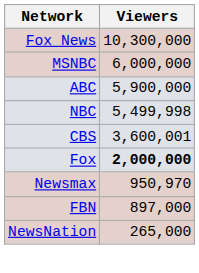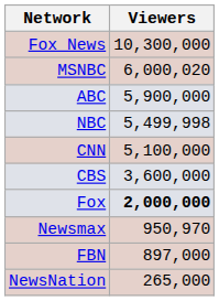MSNBC | Viewers: 6,000,000 -> 6,000,020
+ row: CNN | 5,100,000
CBS | Viewers: 3,600,001 -> 3,600,000
